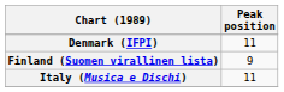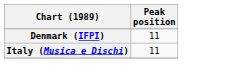- row: Finland (Suomen virallinen lista) | 9
